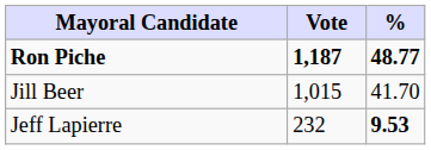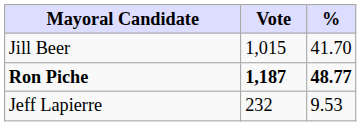rows swapped: Ron Piche <-> Jill Beer
Jeff Lapierre | %: bold -> normal
